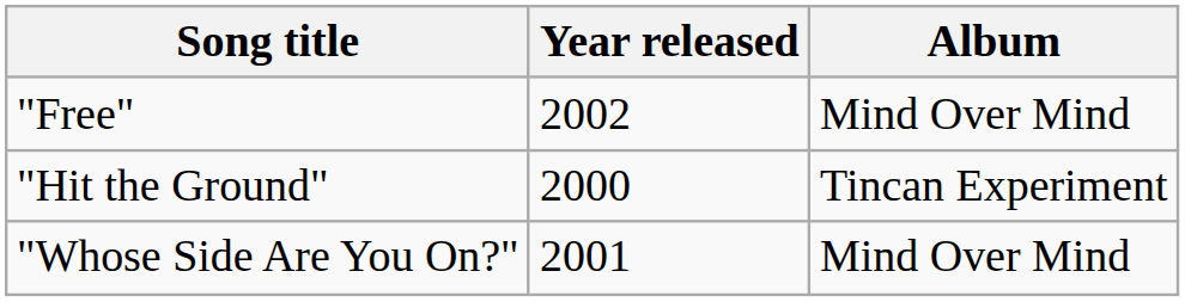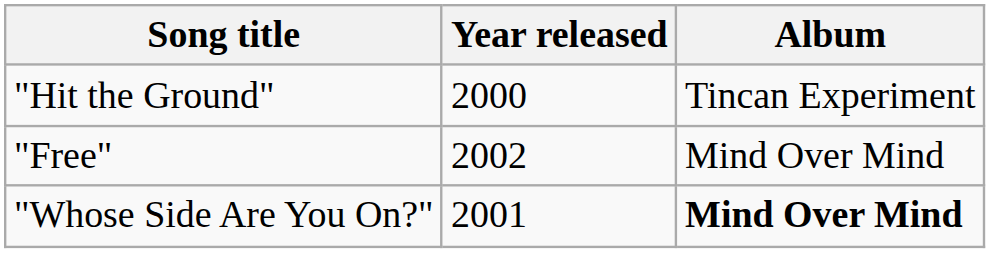rows swapped: "Hit the Ground" <-> "Free"
"Whose Side Are You On?" | Album: normal -> bold
